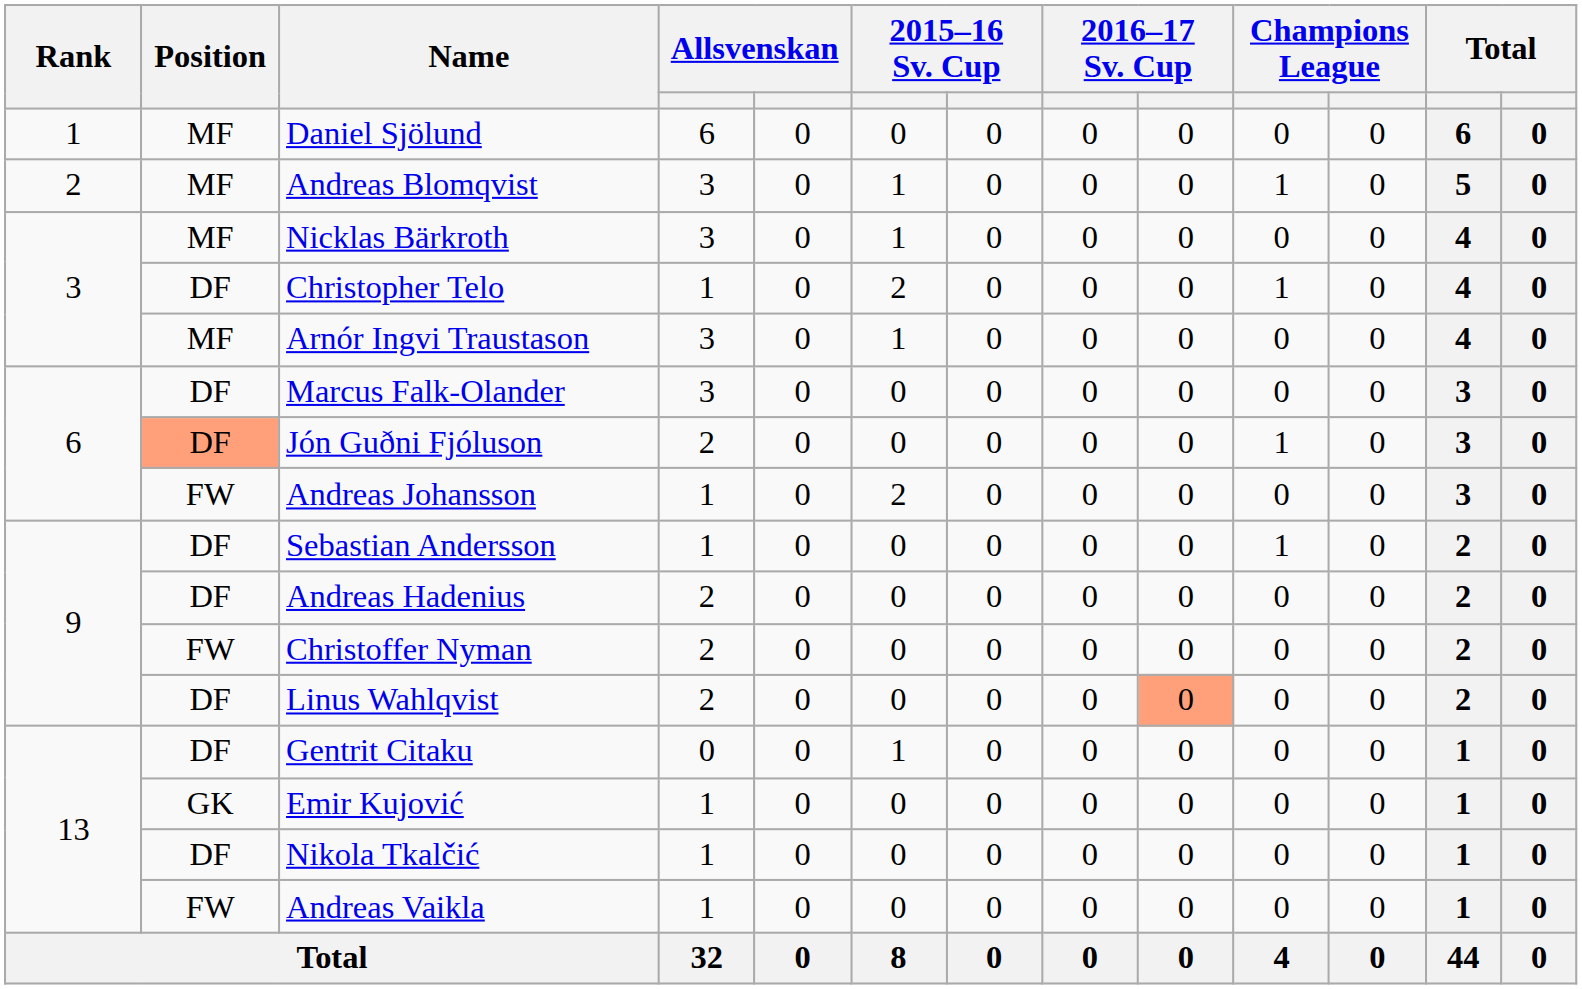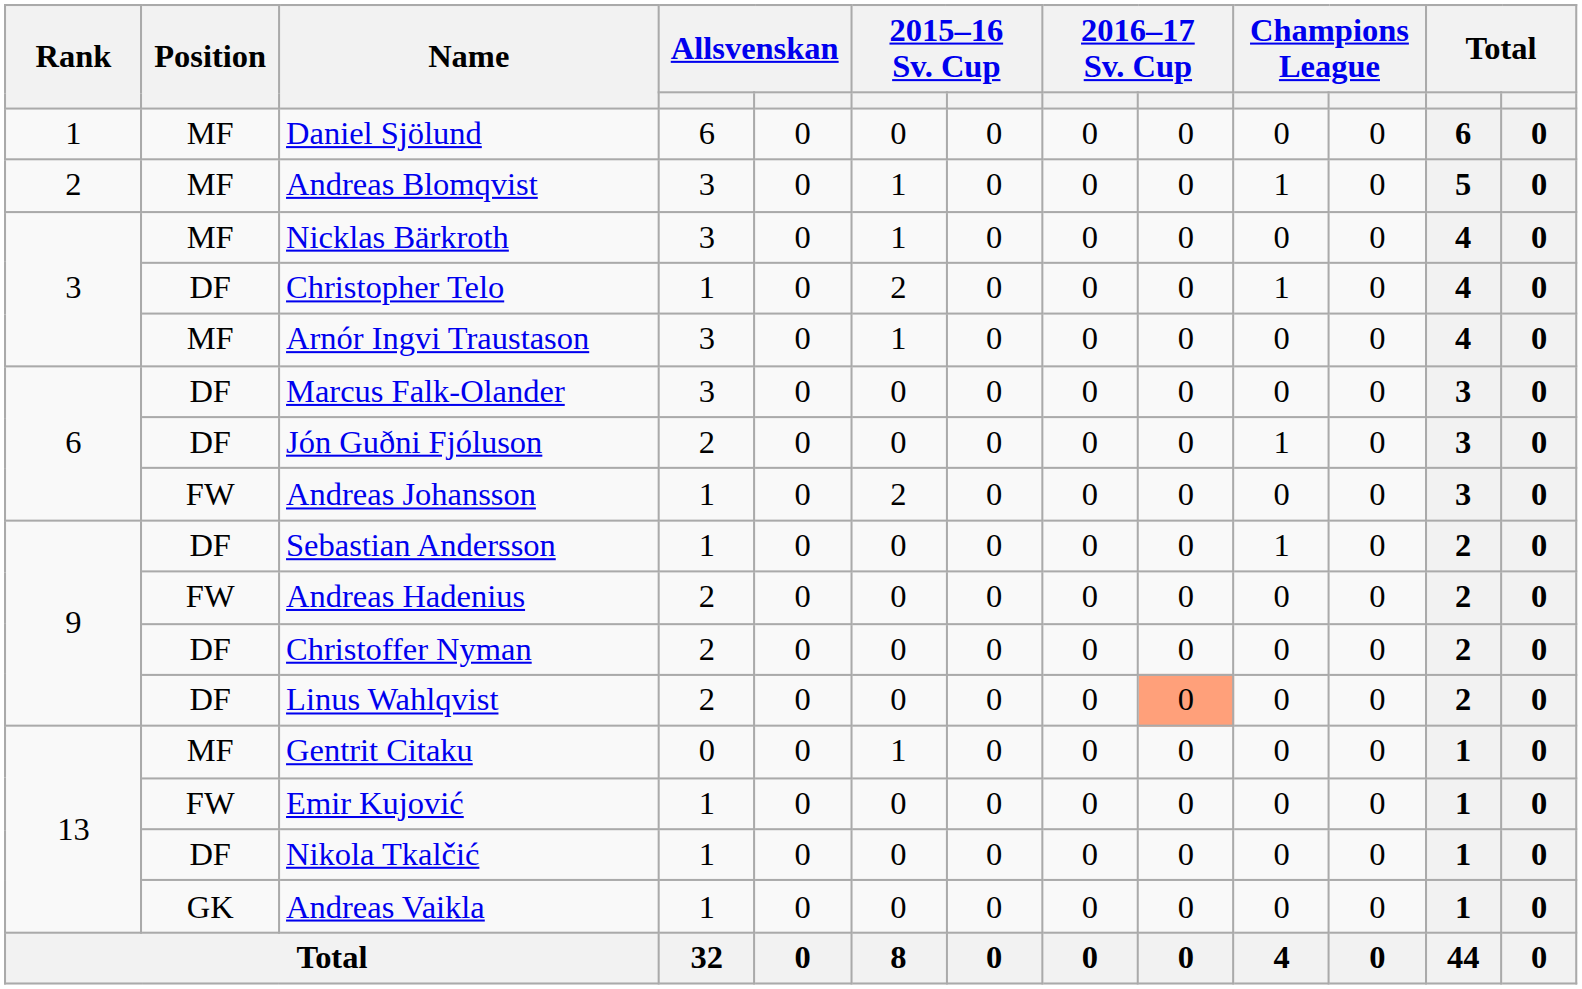Jón Guðni Fjóluson | Position: lightsalmon background -> no background
Andreas Hadenius | Position: DF -> FW
Christoffer Nyman | Position: FW -> DF
Gentrit Citaku | Position: DF -> MF
Emir Kujović | Position: GK -> FW
Andreas Vaikla | Position: FW -> GK
